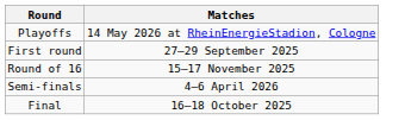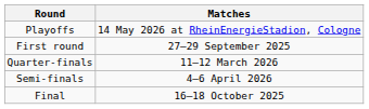- row: Round of 16 | 15–17 November 2025
+ row: Quarter-finals | 11–12 March 2026
